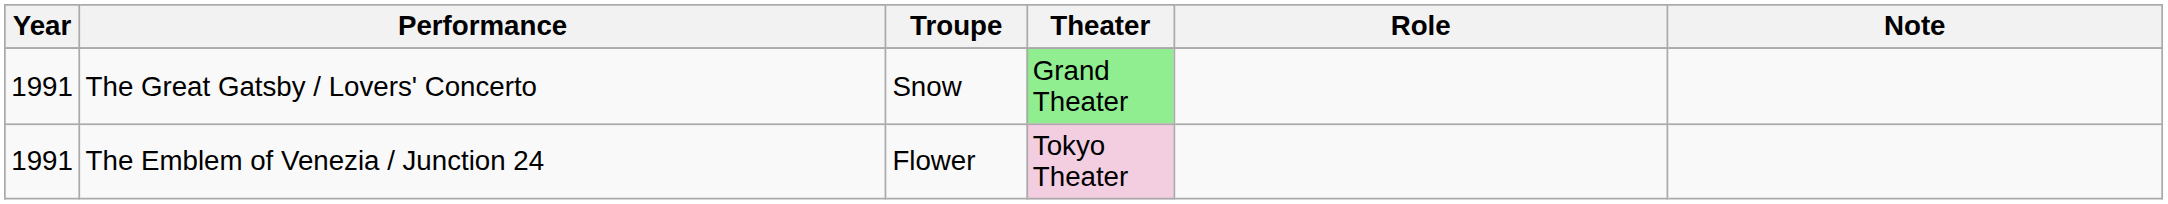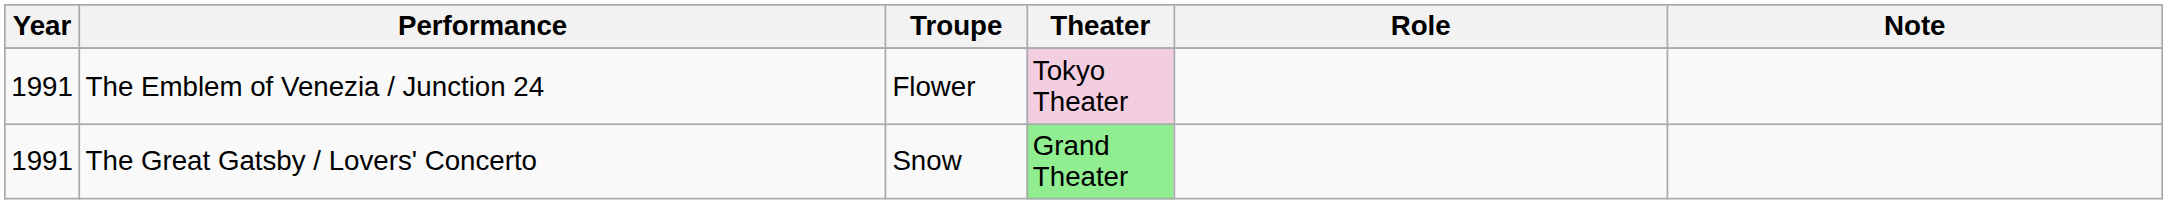rows swapped: The Great Gatsby / Lovers' Concerto <-> The Emblem of Venezia / Junction 24
